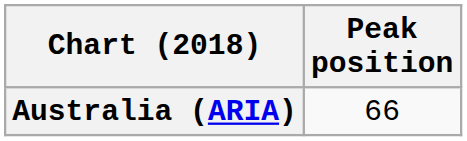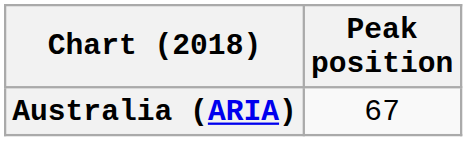Australia (ARIA) | Peak position: 66 -> 67
